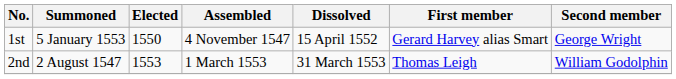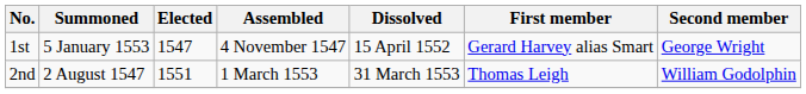1st | Elected: 1550 -> 1547
2nd | Elected: 1553 -> 1551
